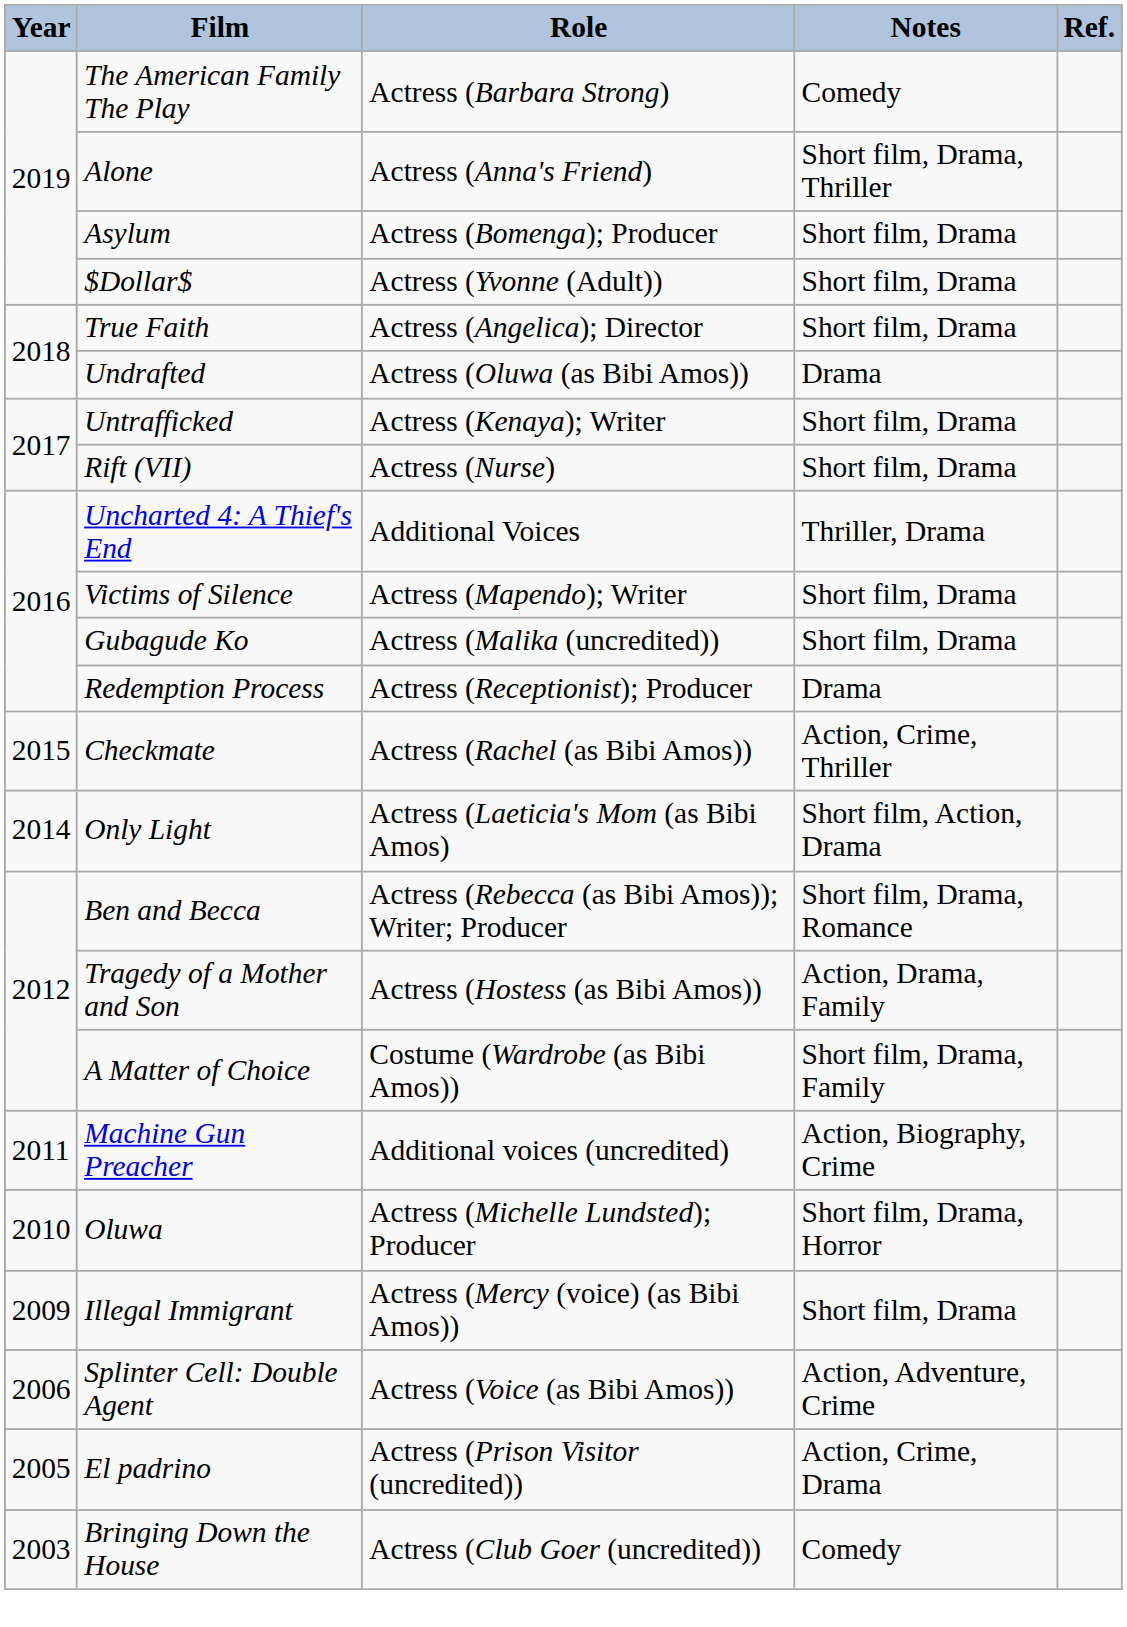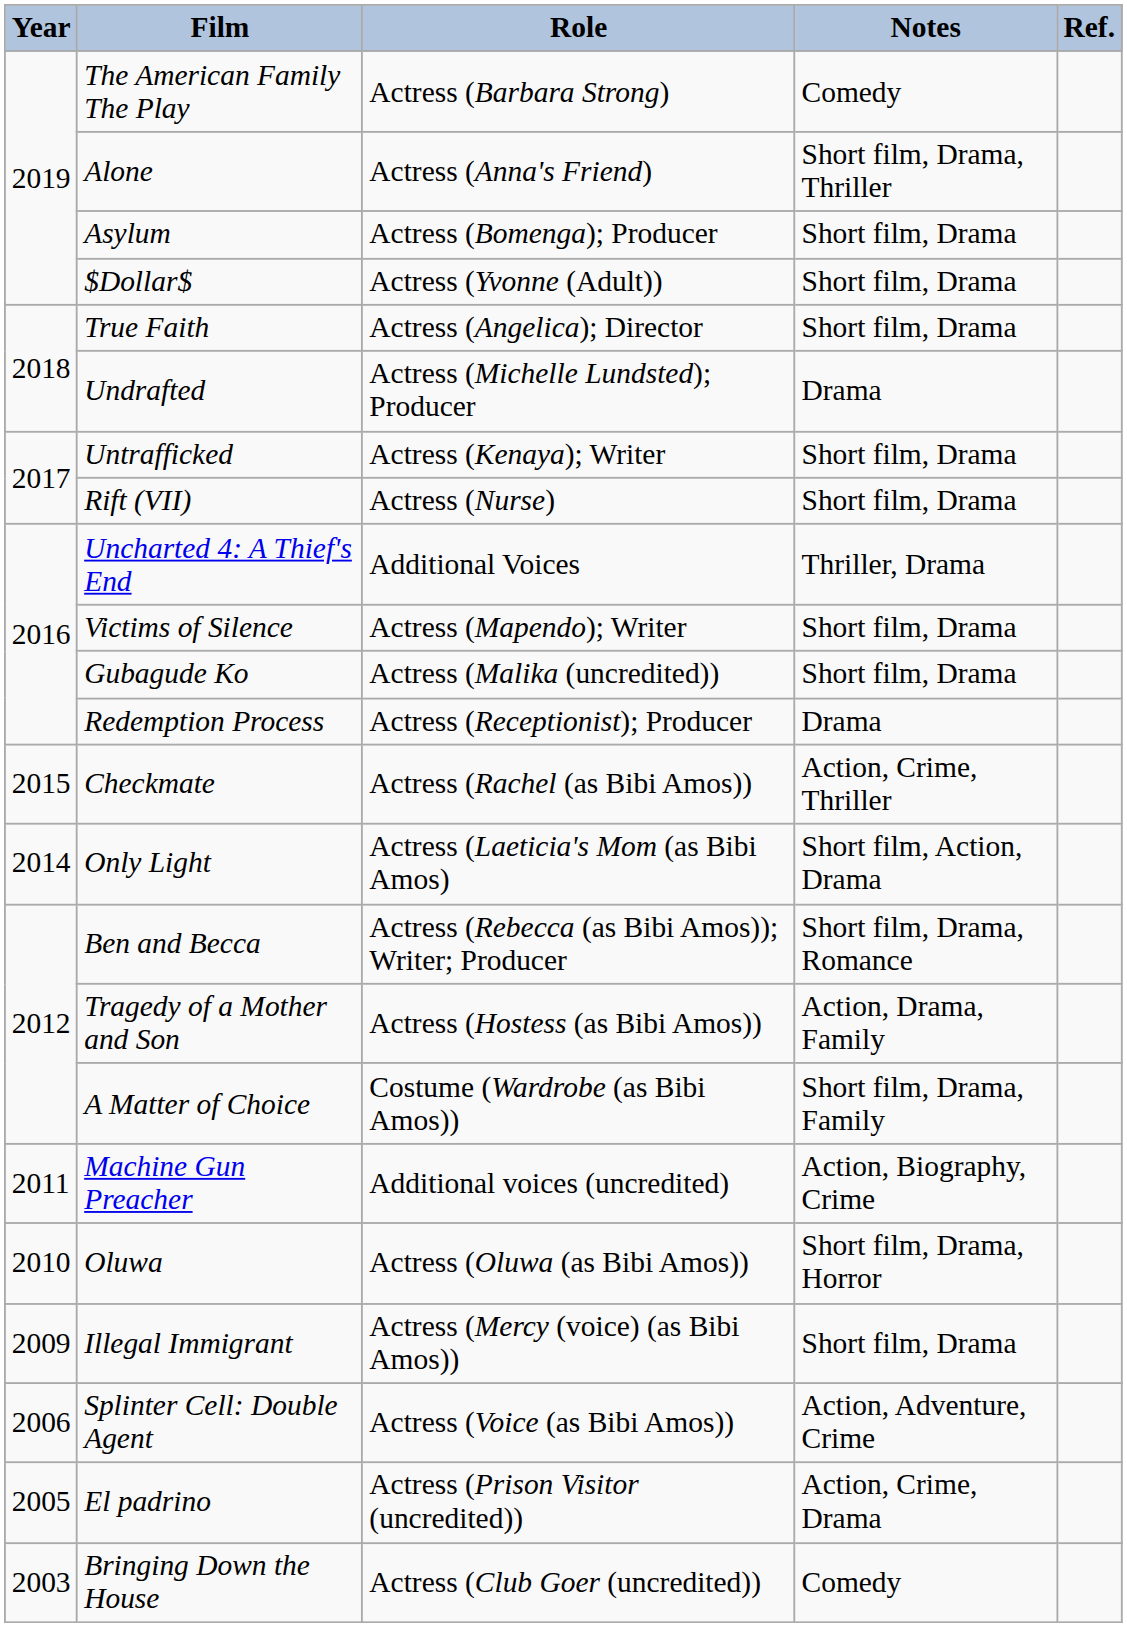Undrafted | Role: Actress (Oluwa (as Bibi Amos)) -> Actress (Michelle Lundsted); Producer
Oluwa | Role: Actress (Michelle Lundsted); Producer -> Actress (Oluwa (as Bibi Amos))
